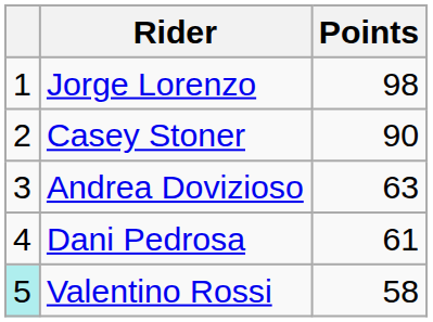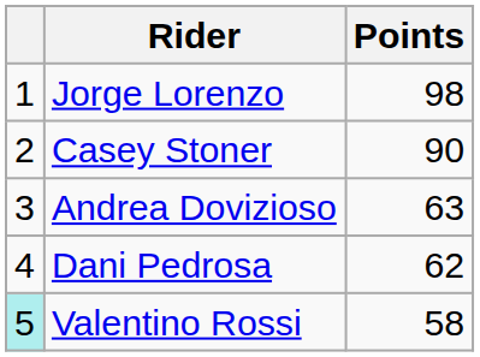Dani Pedrosa | Points: 61 -> 62
